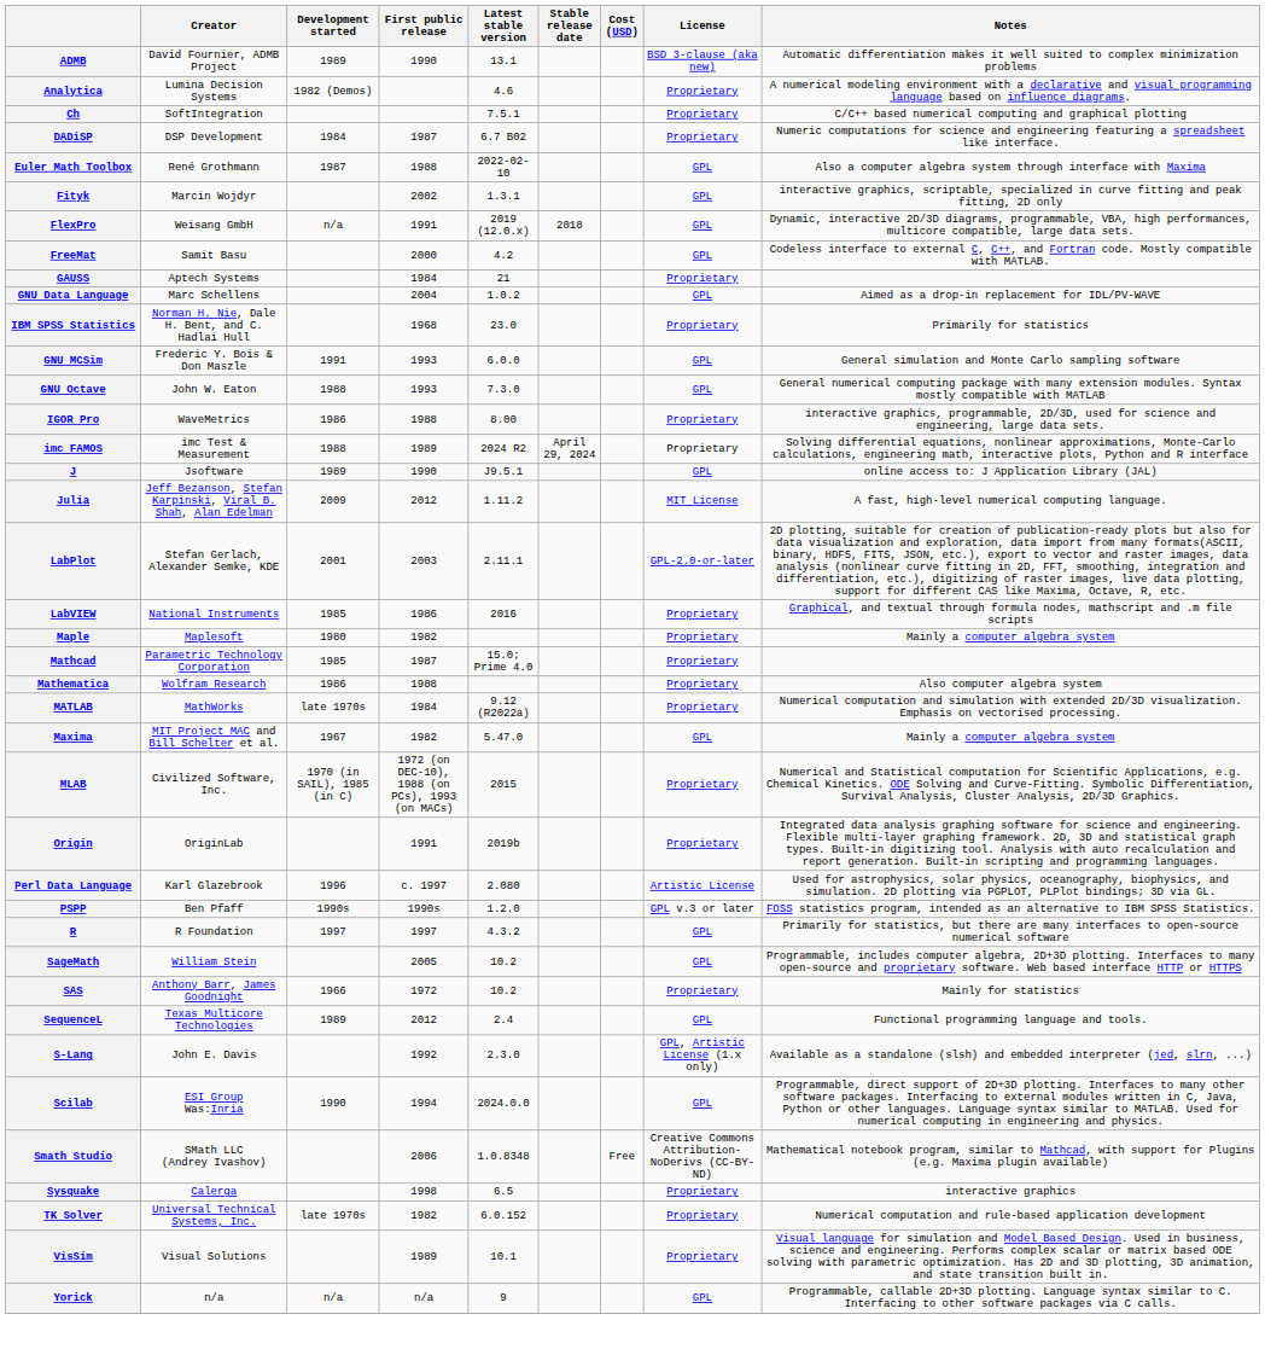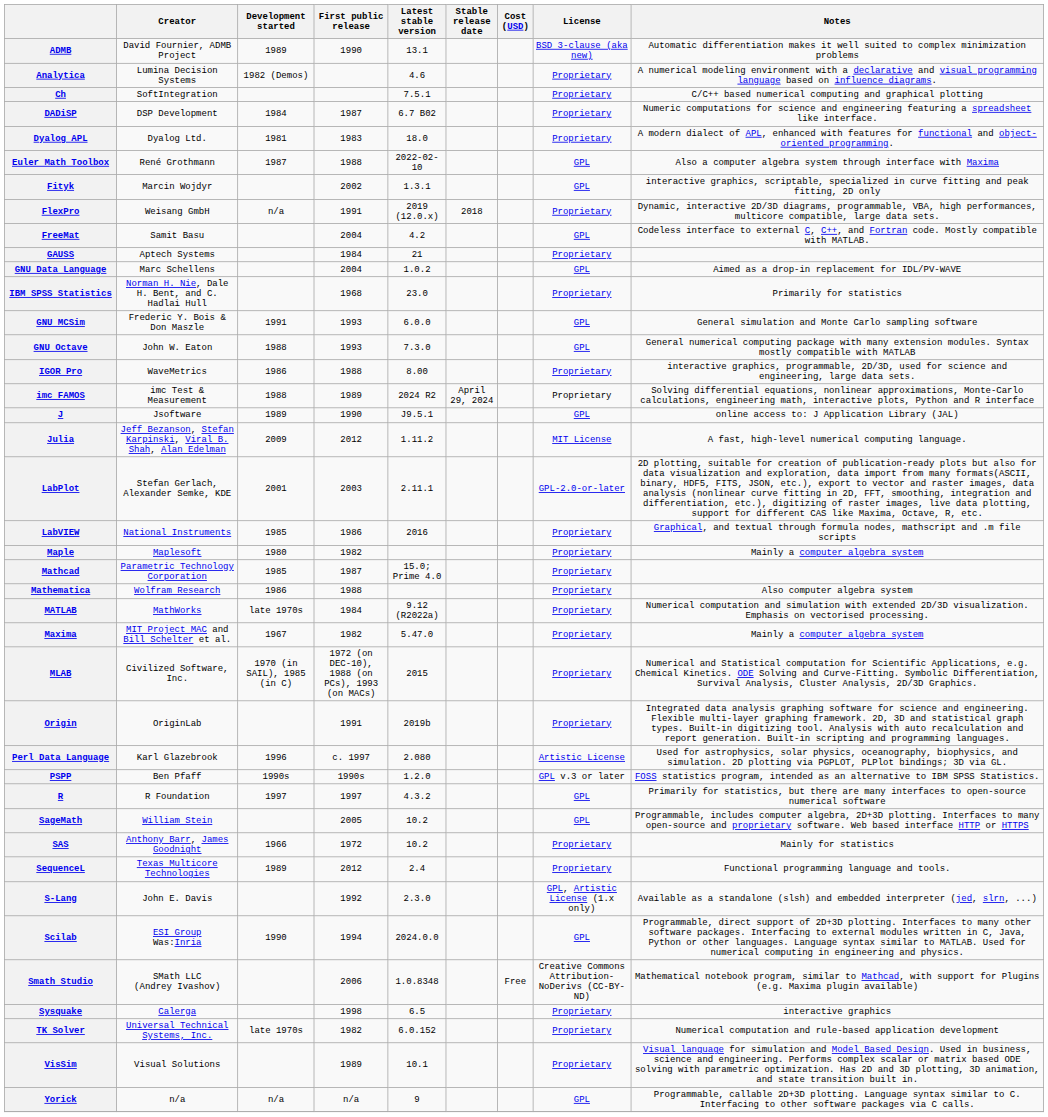+ row: Dyalog APL | Dyalog Ltd. | 1981 | 1983 | 18.0 | Proprietary | A modern dialect of APL, enhanced with features for functional and object-oriented programming.
FlexPro | License: GPL -> Proprietary
FreeMat | First public release: 2000 -> 2004
Maxima | License: GPL -> Proprietary
SequenceL | License: GPL -> Proprietary
